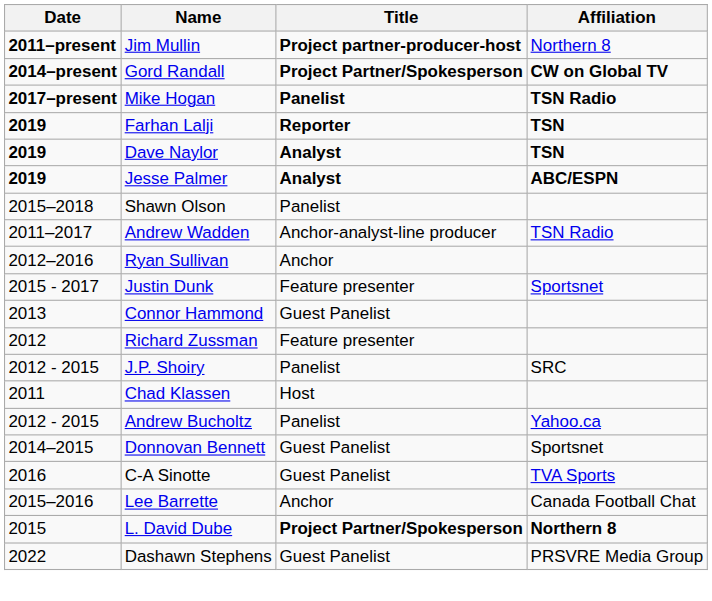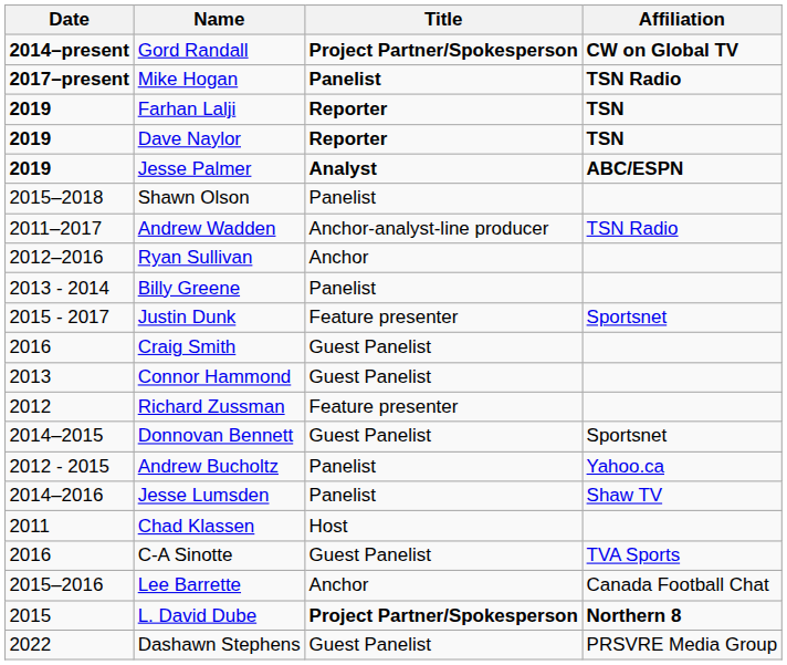- row: 2011–present | Jim Mullin | Project partner-producer-host | Northern 8
Dave Naylor | Title: Analyst -> Reporter
+ row: 2013 - 2014 | Billy Greene | Panelist
+ row: 2016 | Craig Smith | Guest Panelist
- row: 2012 - 2015 | J.P. Shoiry | Panelist | SRC
rows swapped: Donnovan Bennett <-> Chad Klassen
+ row: 2014–2016 | Jesse Lumsden | Panelist | Shaw TV
